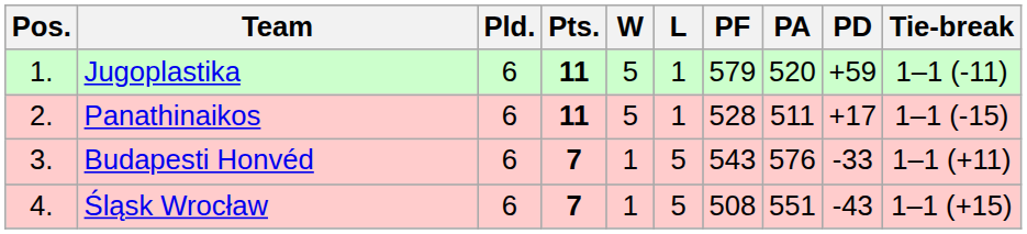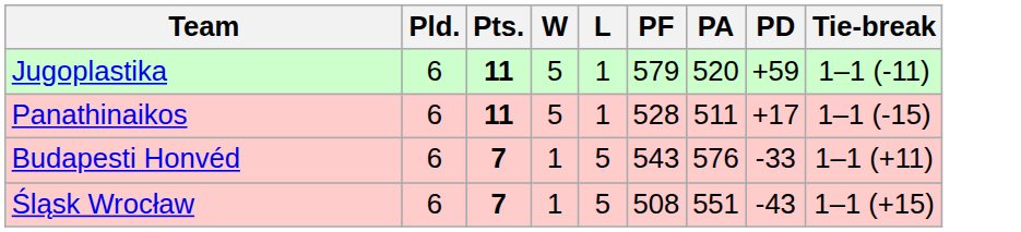- column: Pos. | 1. | 2. | 3. | 4.
